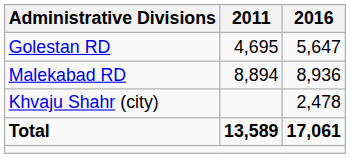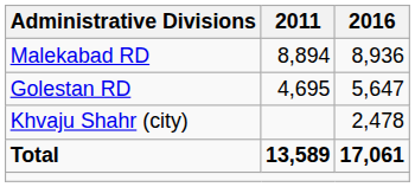rows swapped: Golestan RD <-> Malekabad RD
